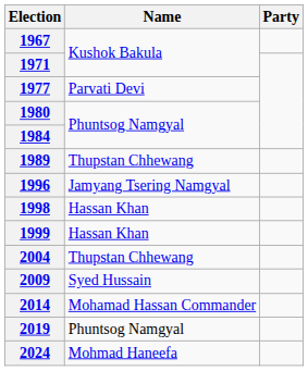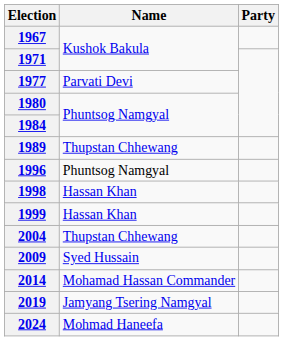1996 | Name: Jamyang Tsering Namgyal -> Phuntsog Namgyal
2019 | Name: Phuntsog Namgyal -> Jamyang Tsering Namgyal
